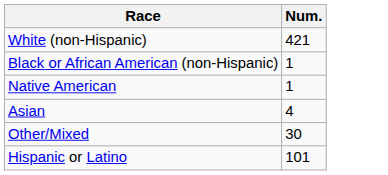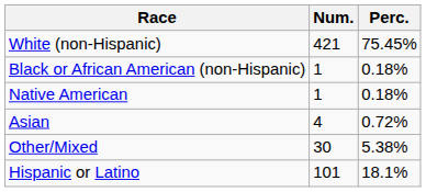+ column: Perc. | 75.45% | 0.18% | 0.18% | 0.72% | 5.38% | 18.1%
